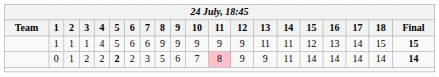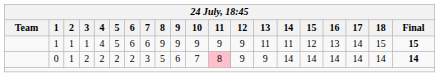0 | 5: bold -> normal
0 | 14: 11 -> 14
